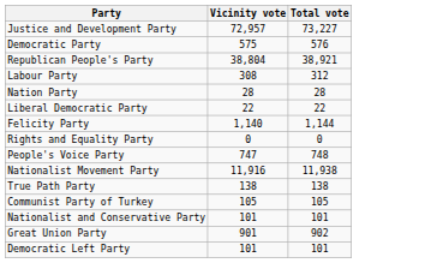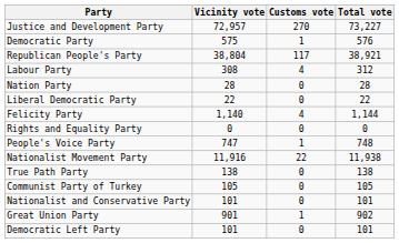+ column: Customs vote | 270 | 1 | 117 | 4 | 0 | 0 | 4 | 0 | 1 | 22 | 0 | 0 | 0 | 1 | 0
